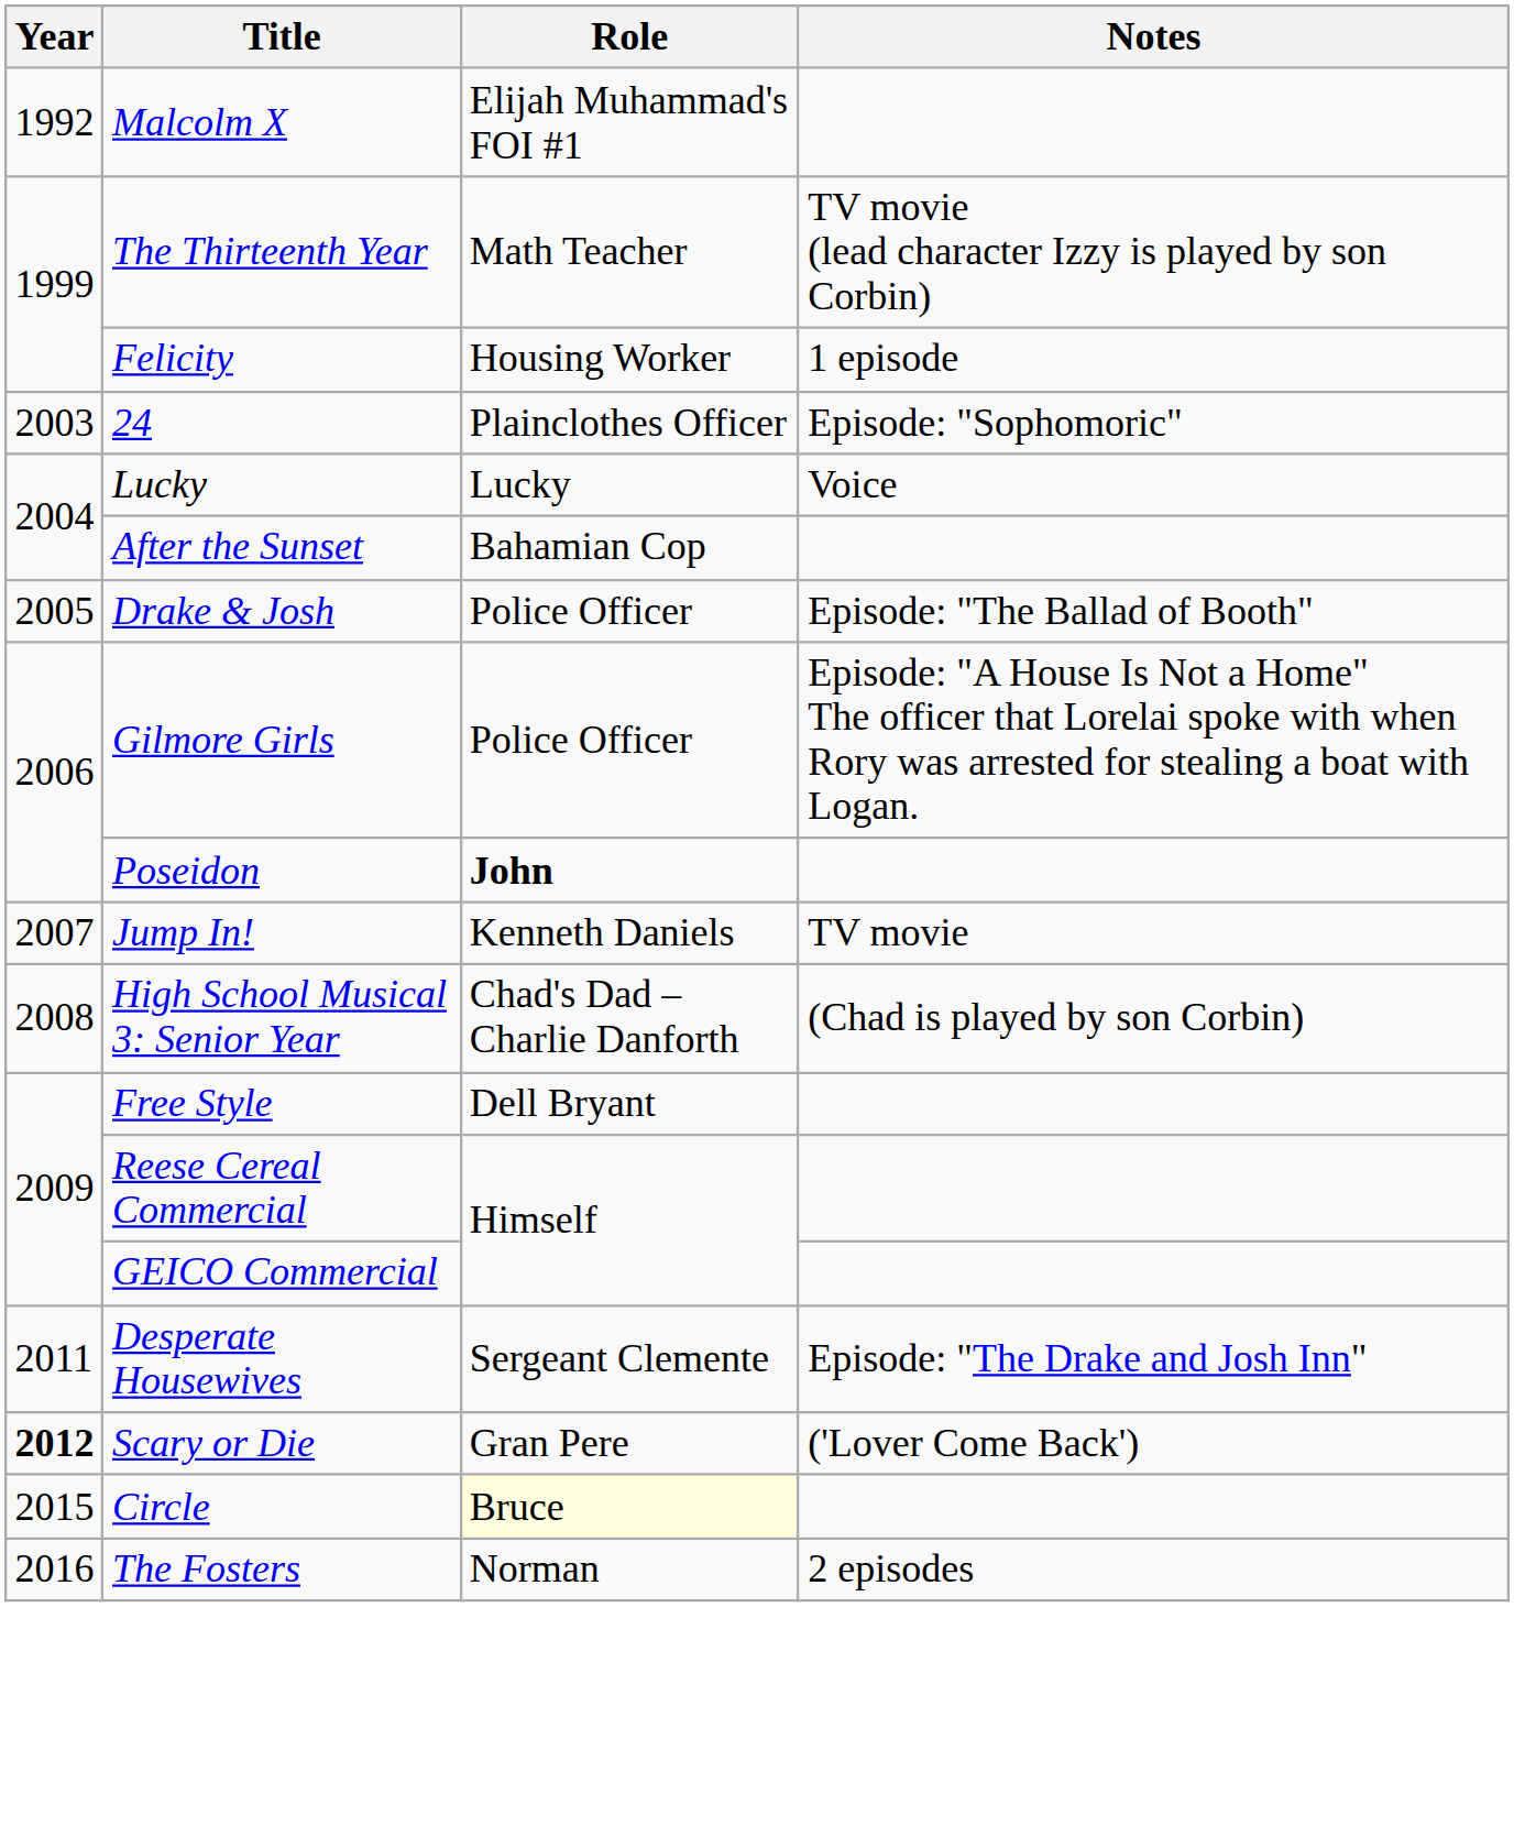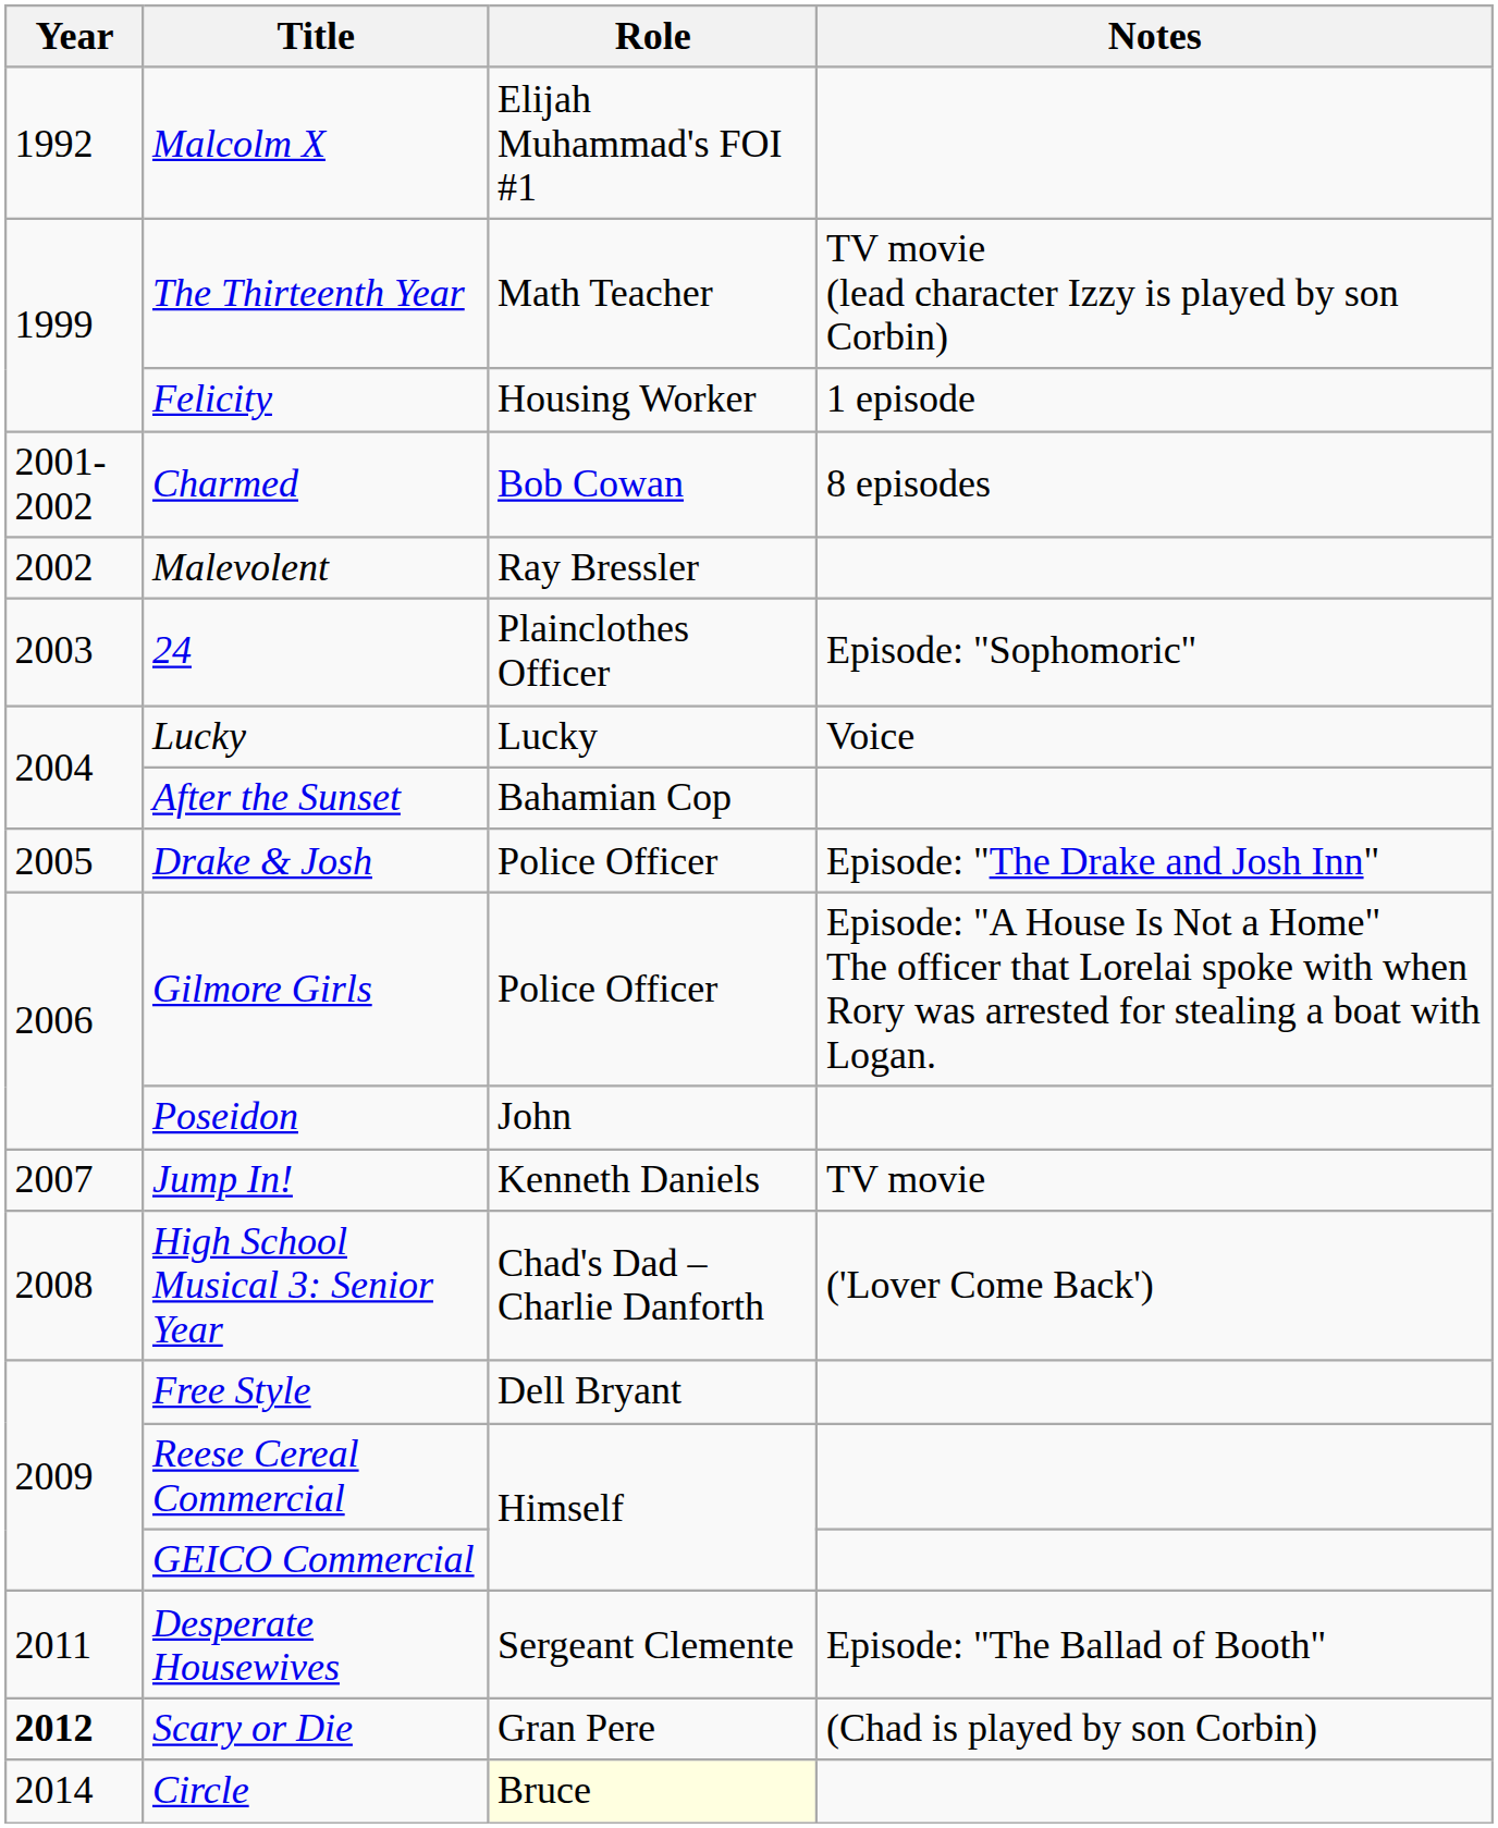+ row: 2001-2002 | Charmed | Bob Cowan | 8 episodes
+ row: 2002 | Malevolent | Ray Bressler
Drake & Josh | Notes: Episode: "The Ballad of Booth" -> Episode: "The Drake and Josh Inn"
Poseidon | Role: bold -> normal
High School Musical 3: Senior Year | Notes: (Chad is played by son Corbin) -> ('Lover Come Back')
Desperate Housewives | Notes: Episode: "The Drake and Josh Inn" -> Episode: "The Ballad of Booth"
Scary or Die | Notes: ('Lover Come Back') -> (Chad is played by son Corbin)
Circle | Year: 2015 -> 2014
- row: 2016 | The Fosters | Norman | 2 episodes
